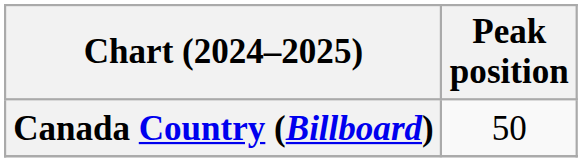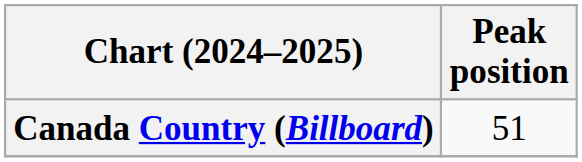Canada Country (Billboard) | Peak position: 50 -> 51
